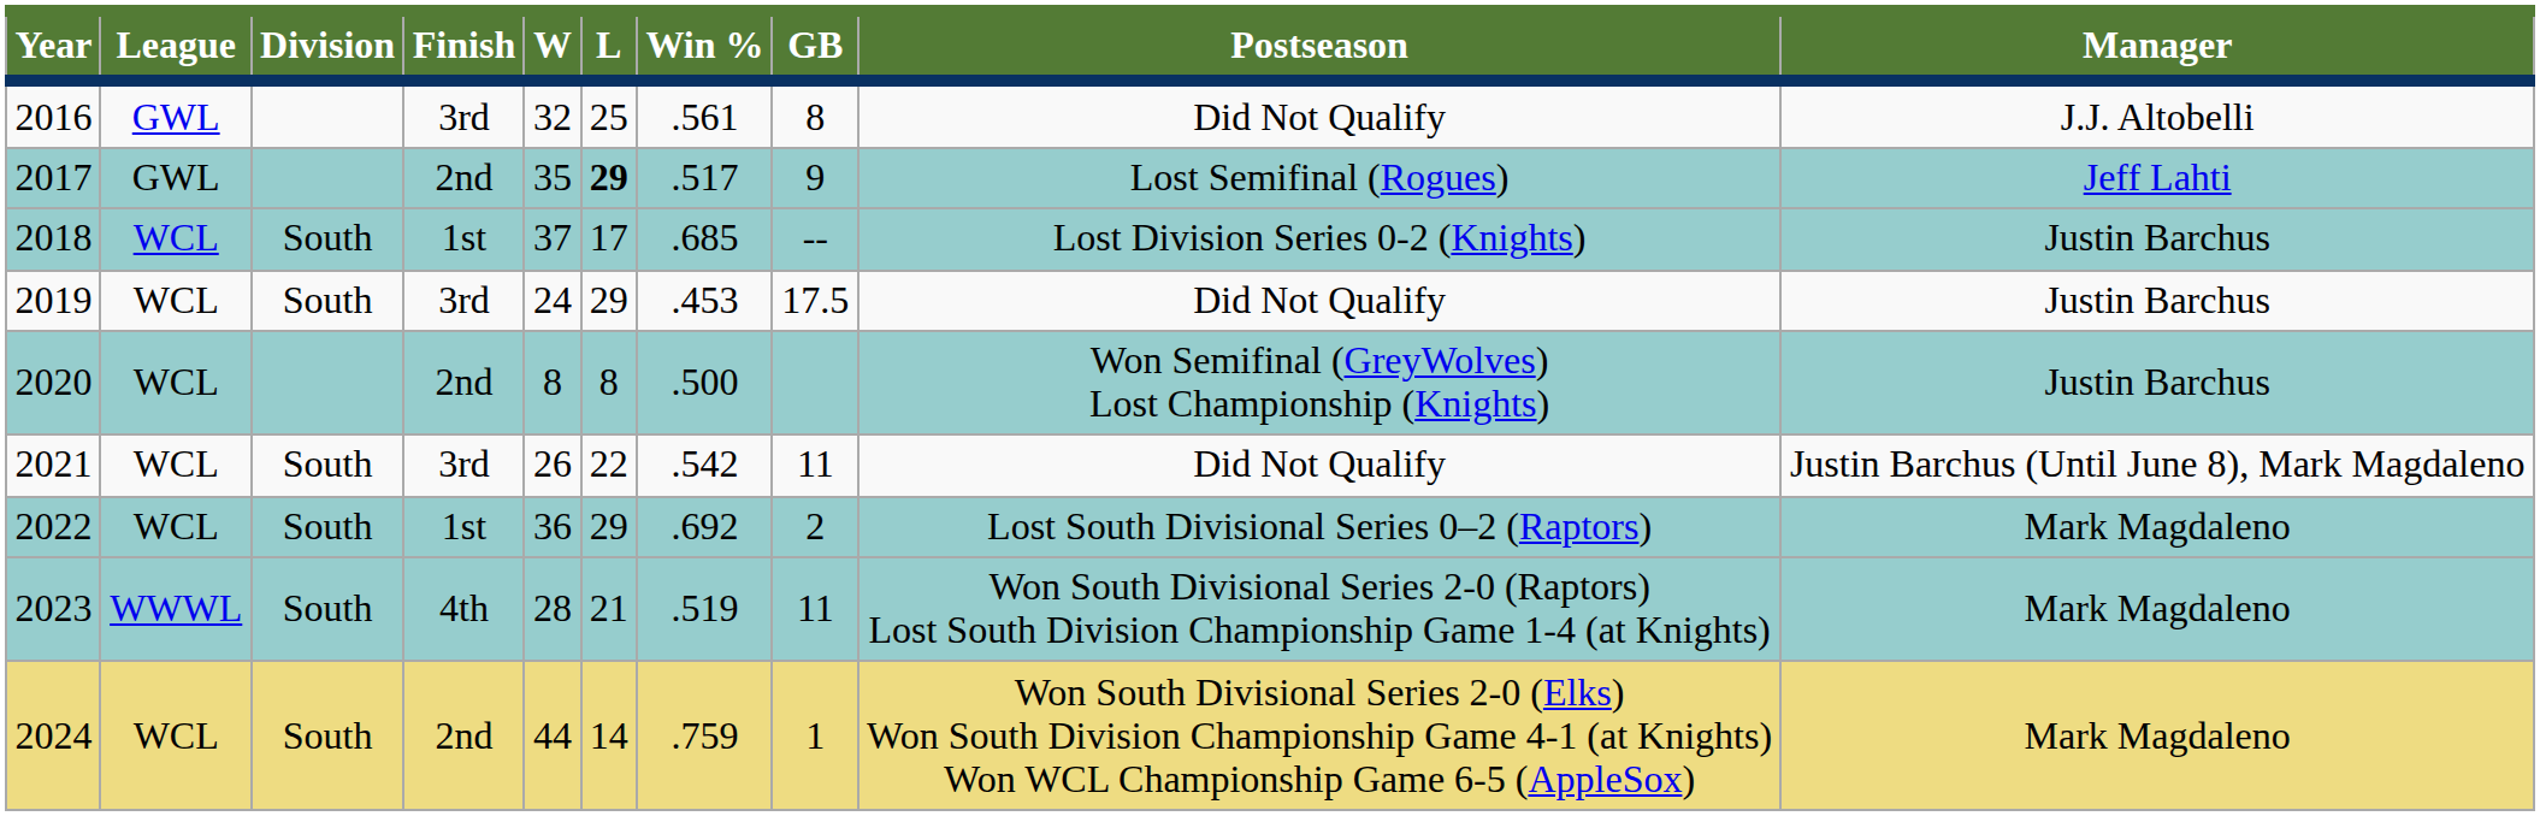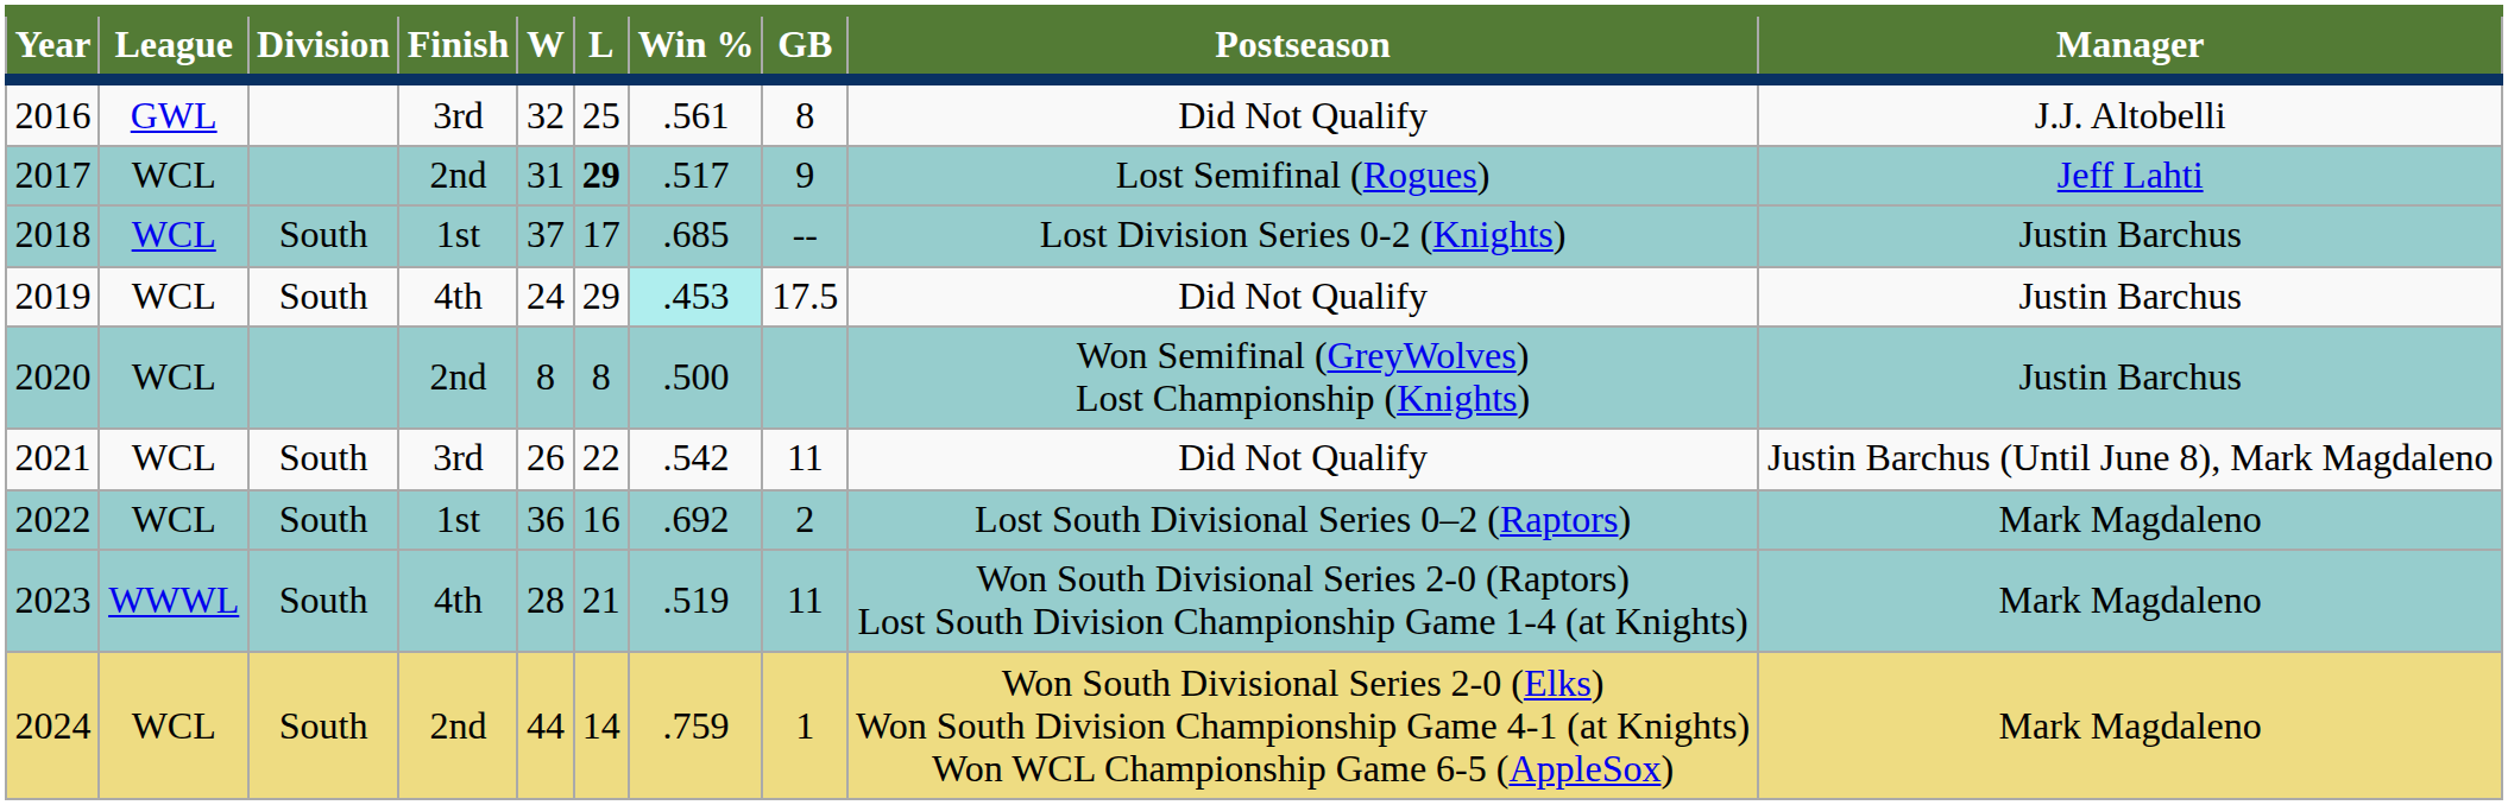2017 | League: GWL -> WCL
2017 | W: 35 -> 31
2019 | Finish: 3rd -> 4th
2019 | Win %: no background -> paleturquoise background
2022 | L: 29 -> 16
